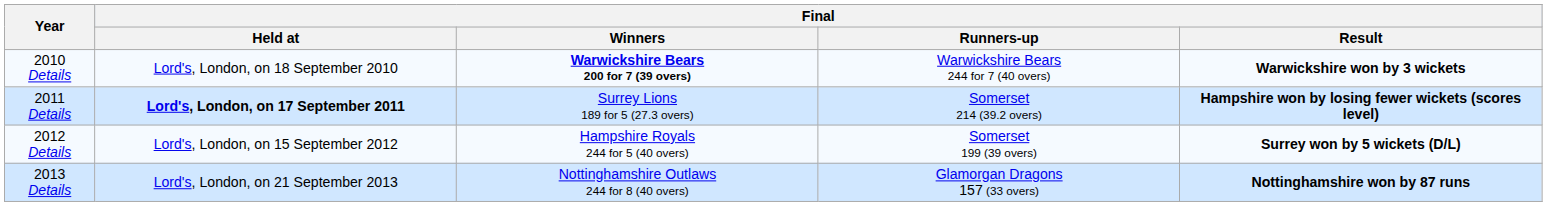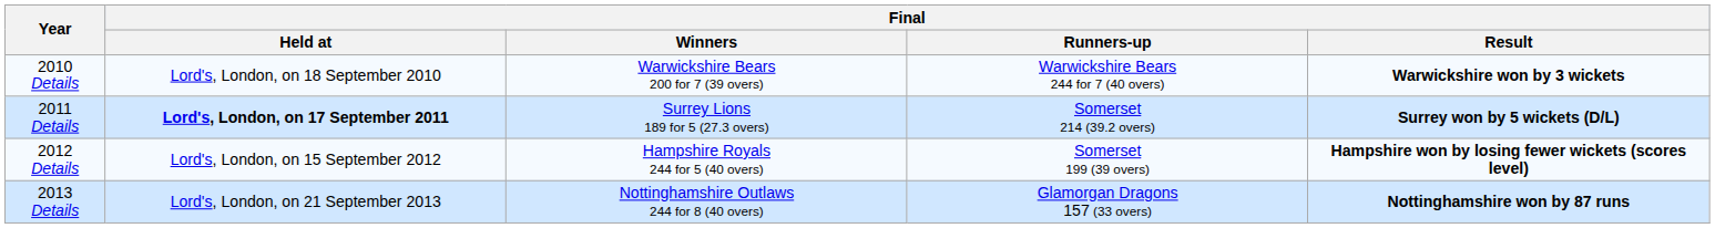2010 Details | Final / Winners: bold -> normal
2011 Details | Final / Result: Hampshire won by losing fewer wickets (scores level) -> Surrey won by 5 wickets (D/L)
2012 Details | Final / Result: Surrey won by 5 wickets (D/L) -> Hampshire won by losing fewer wickets (scores level)
